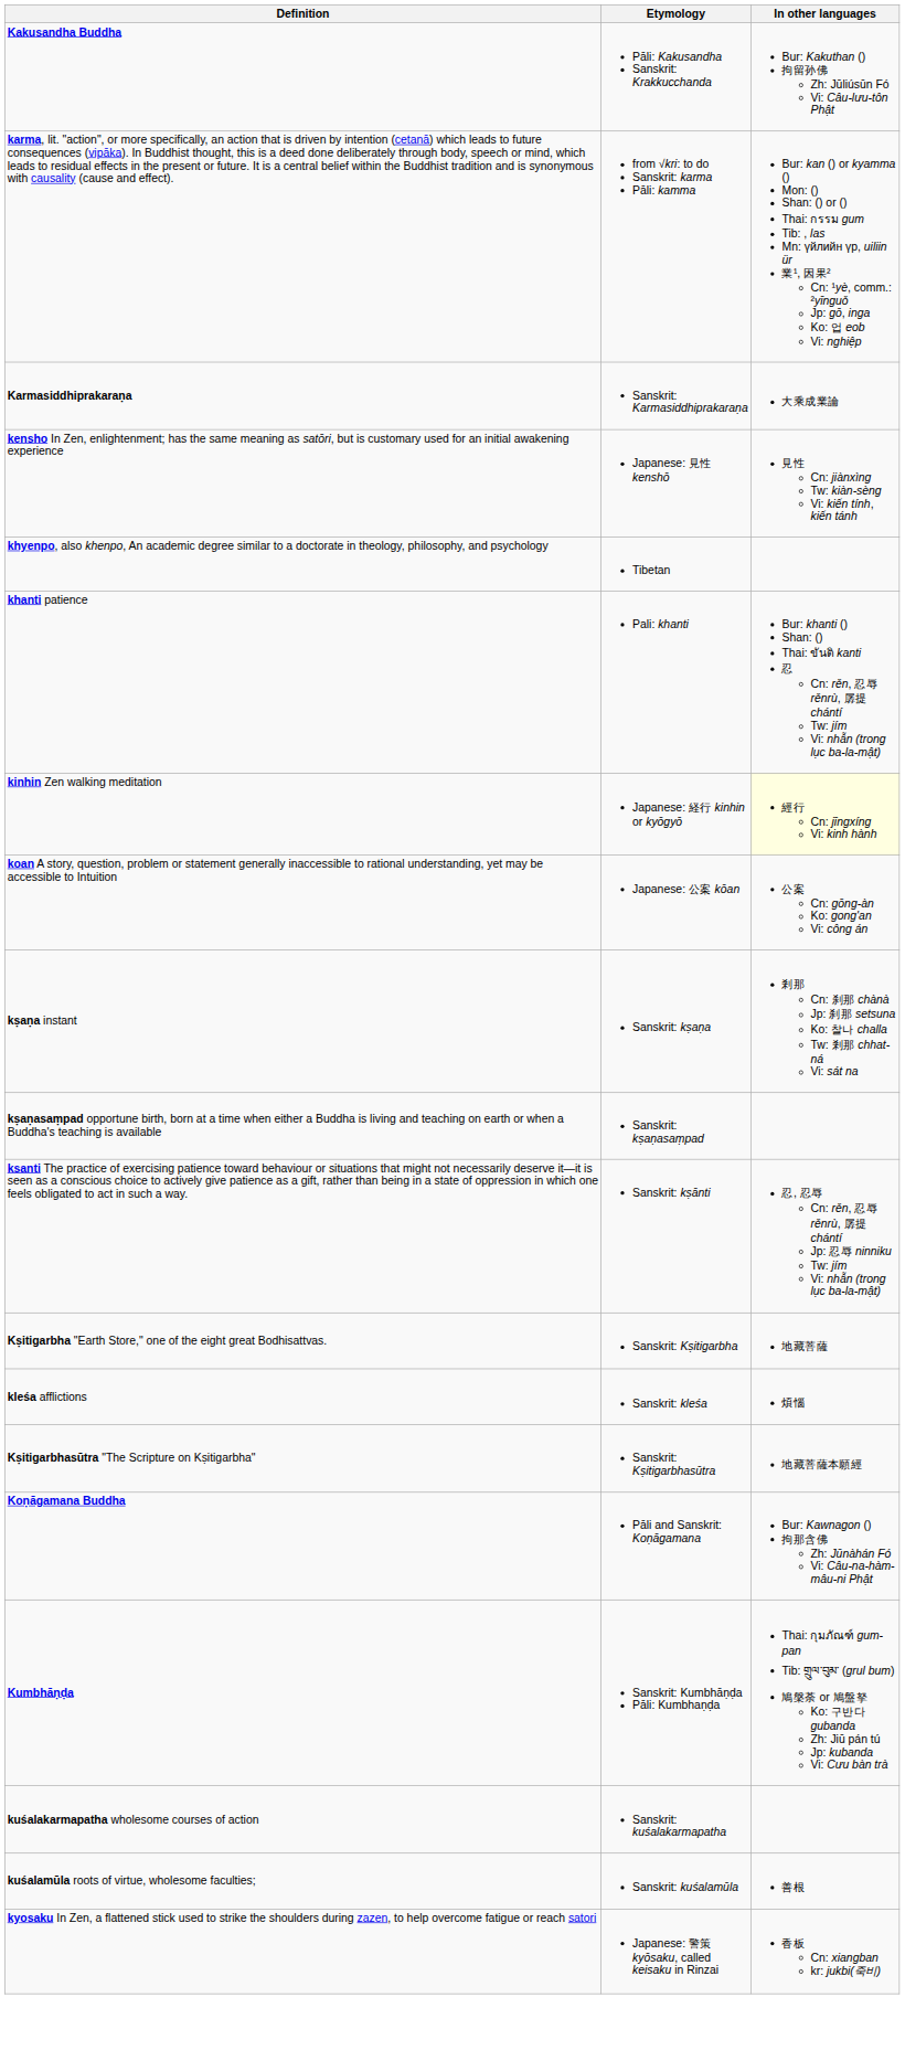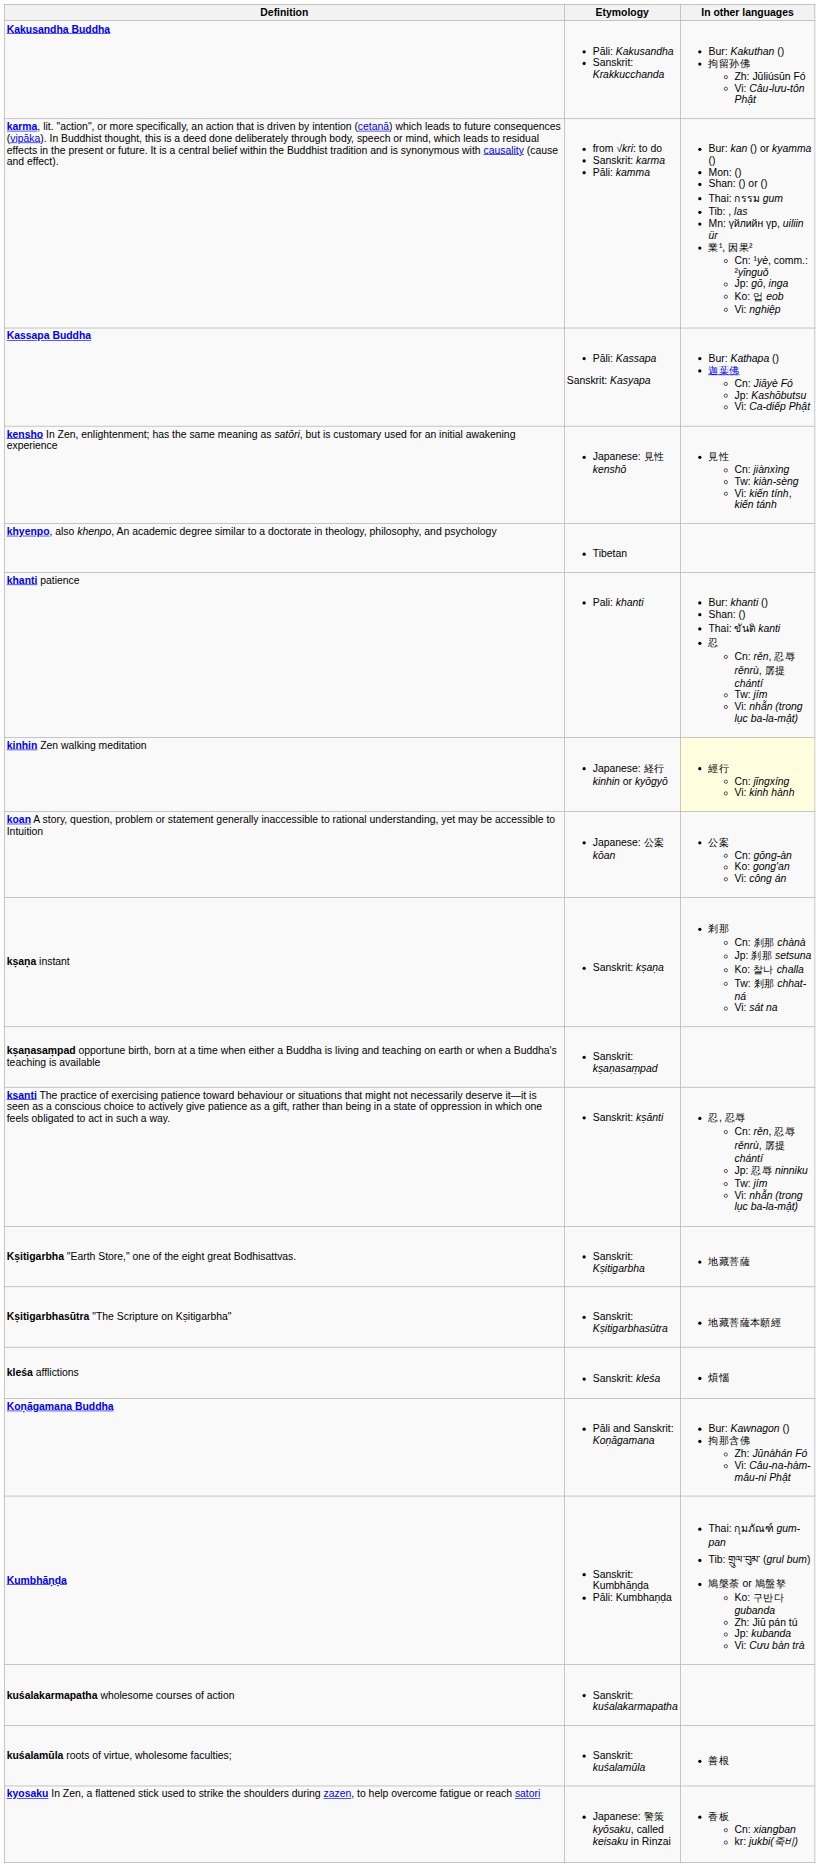- row: Karmasiddhiprakaraṇa | Sanskrit: Karmasiddhiprakaraṇa | 大乘成業論
+ row: Kassapa Buddha | Pāli: Kassapa Sanskrit: Kasyapa | Bur: Kathapa () 迦葉佛 Cn: Jiāyè Fó Jp: Kashōbutsu Vi: Ca-diếp Phật
rows swapped: Kṣitigarbhasūtra "The Scripture on Kṣitigarbha" <-> kleśa afflictions
